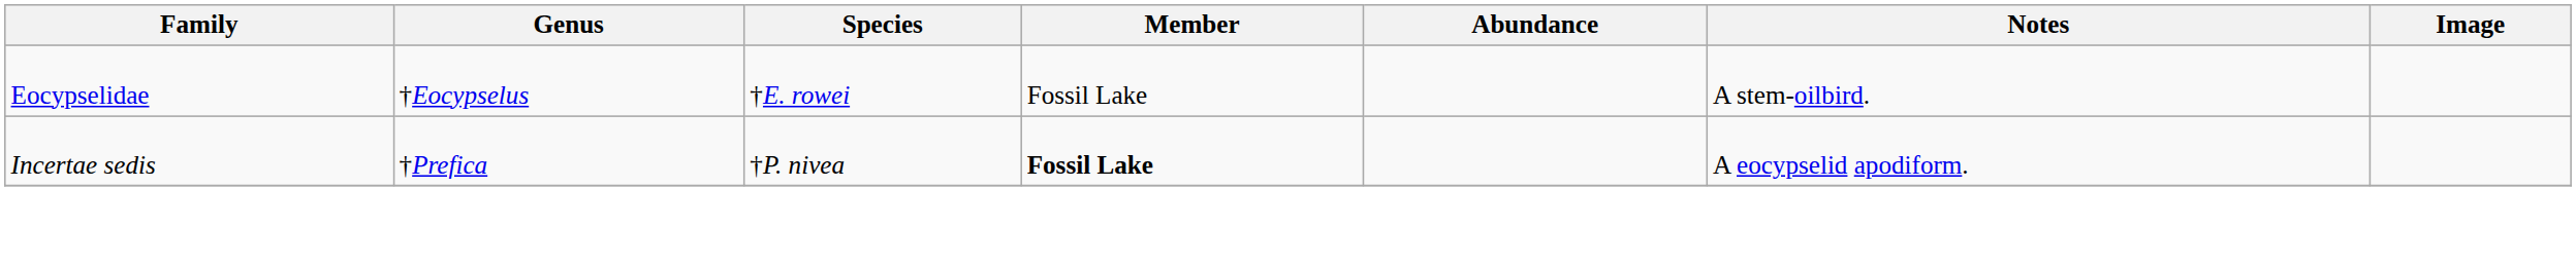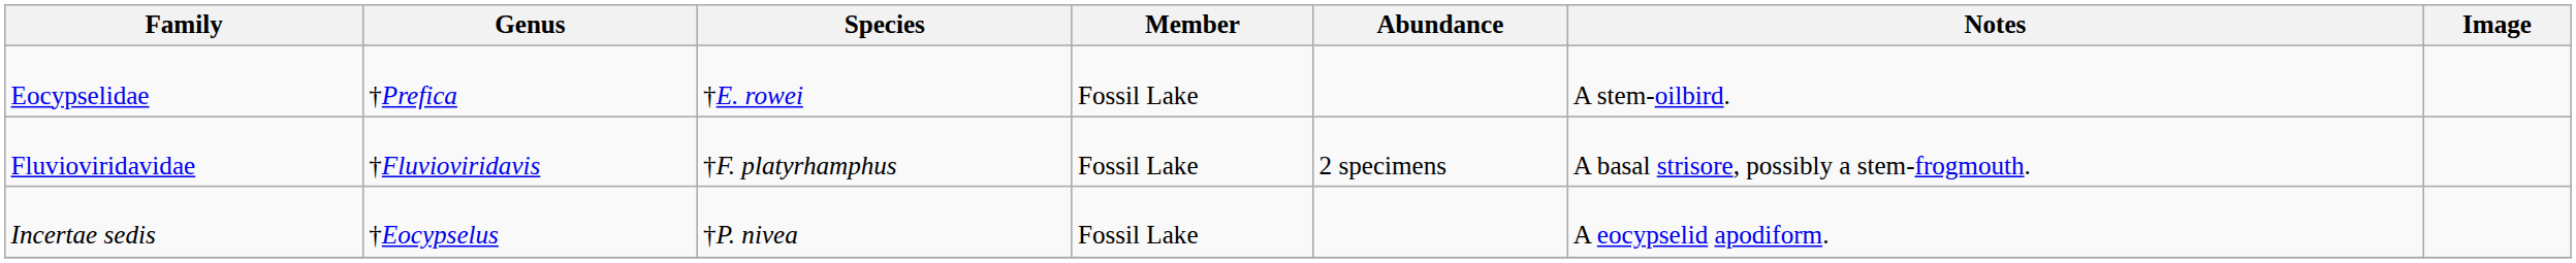Eocypselidae | Genus: †Eocypselus -> †Prefica
+ row: Fluvioviridavidae | †Fluvioviridavis | †F. platyrhamphus | Fossil Lake | 2 specimens | A basal strisore, possibly a stem-frogmouth.
Incertae sedis | Genus: †Prefica -> †Eocypselus
Incertae sedis | Member: bold -> normal
